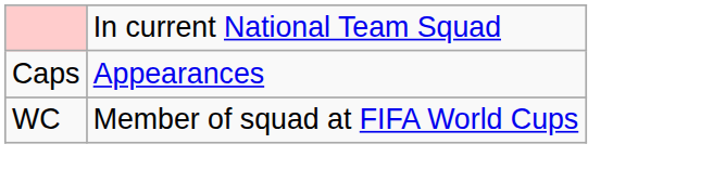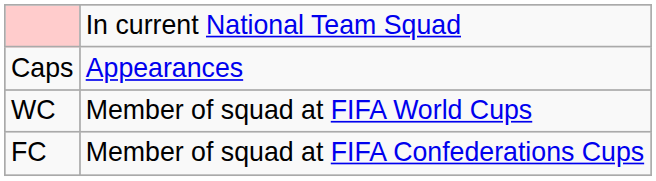+ row: FC | Member of squad at FIFA Confederations Cups
